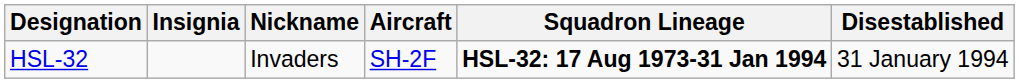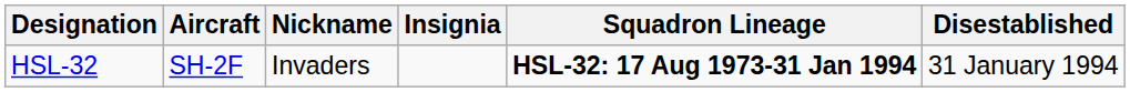columns swapped: Insignia <-> Aircraft
